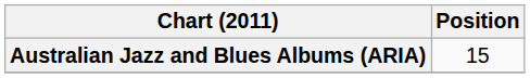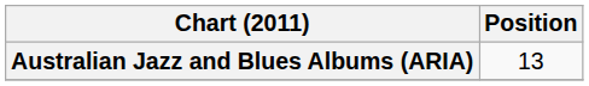Australian Jazz and Blues Albums (ARIA) | Position: 15 -> 13
